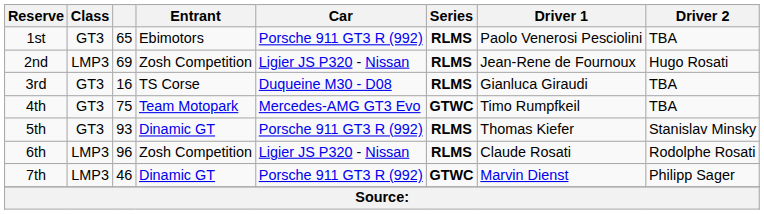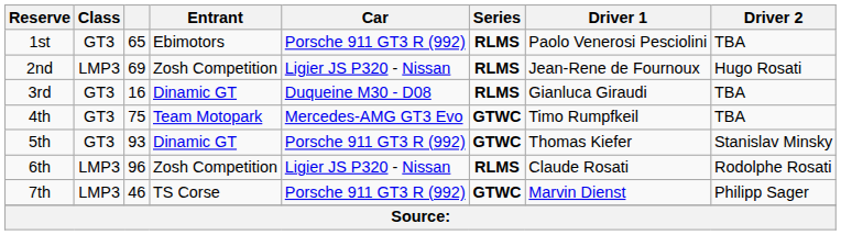3rd | Entrant: TS Corse -> Dinamic GT
5th | Series: RLMS -> GTWC
7th | Entrant: Dinamic GT -> TS Corse
